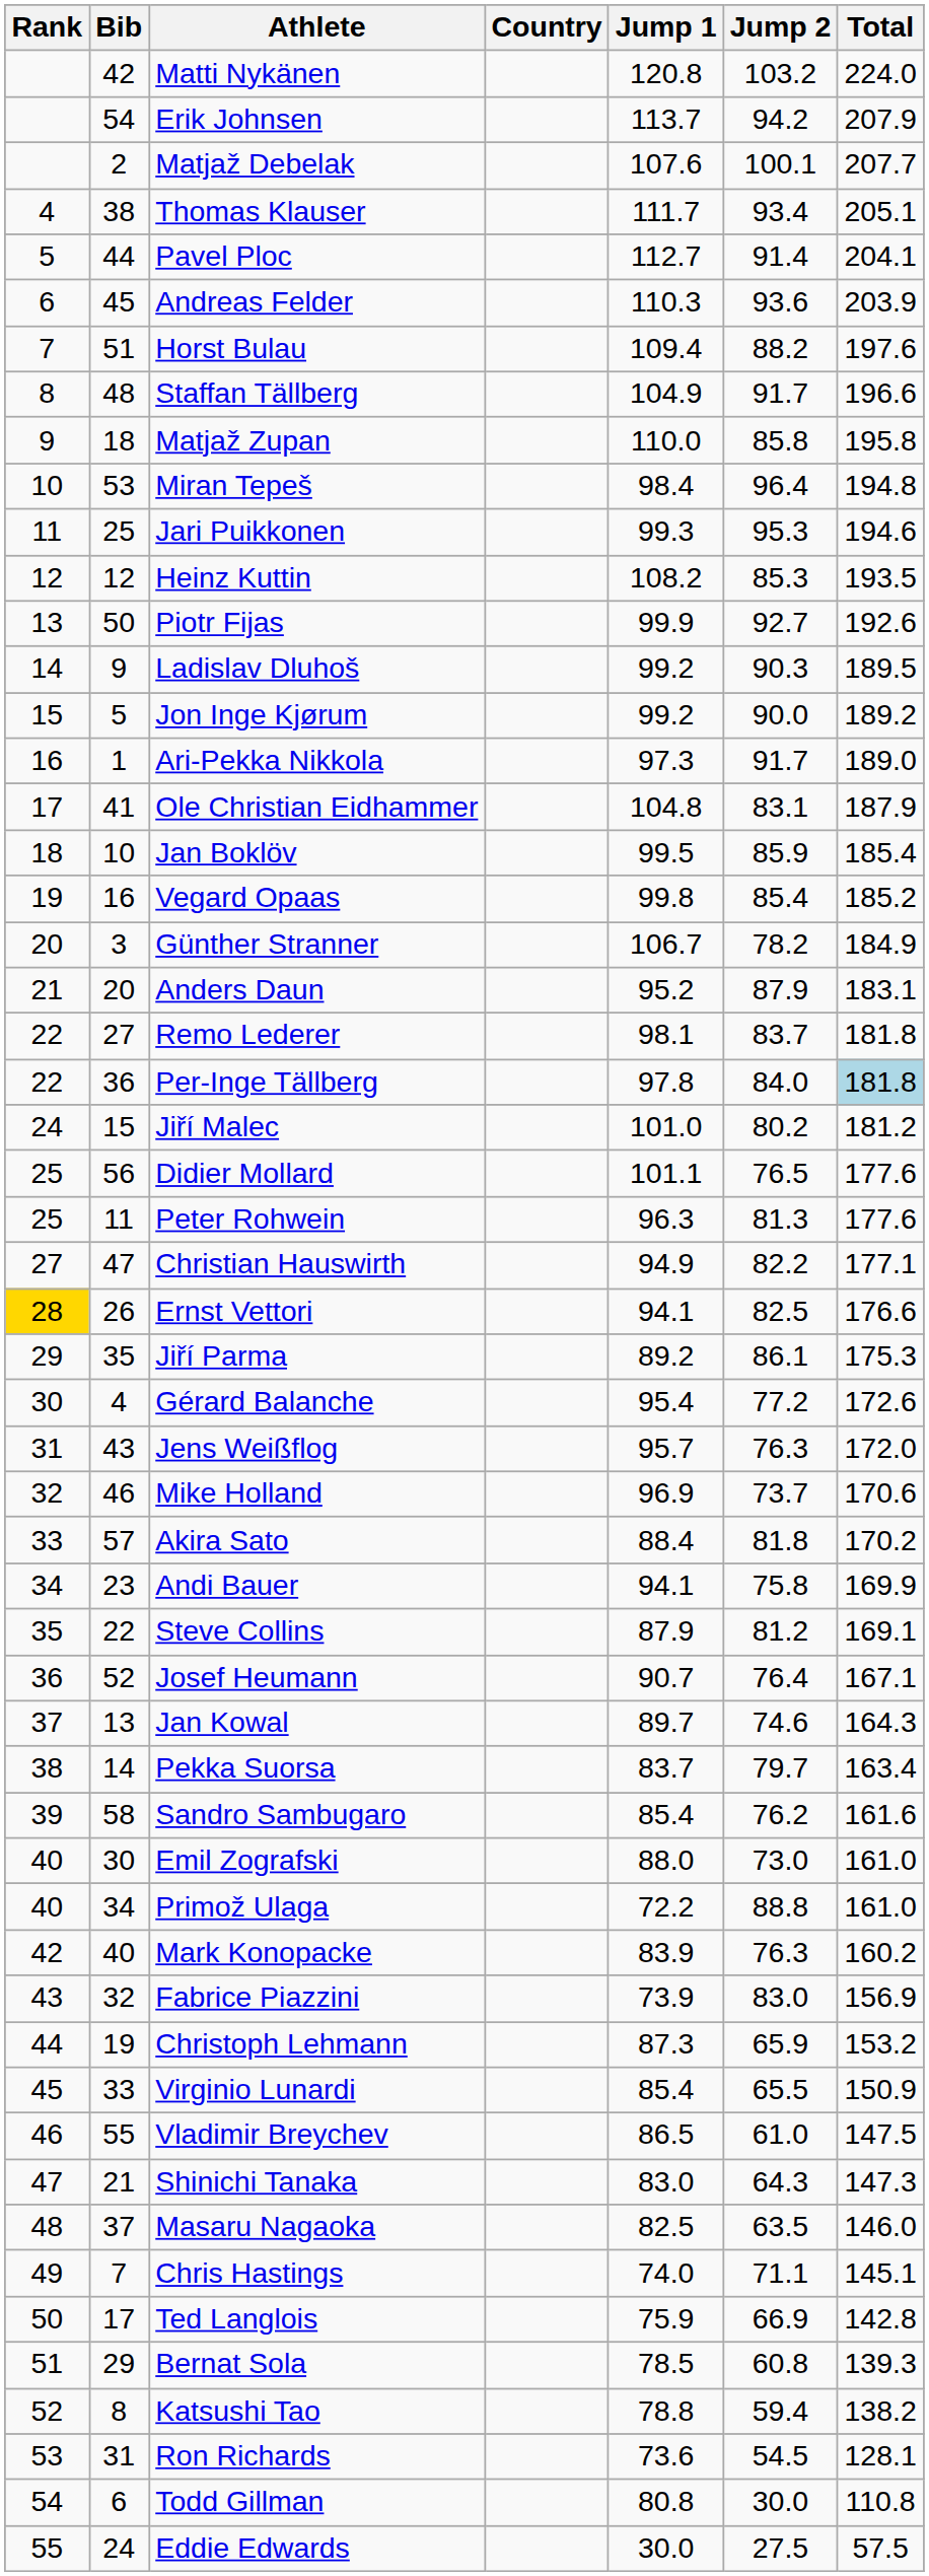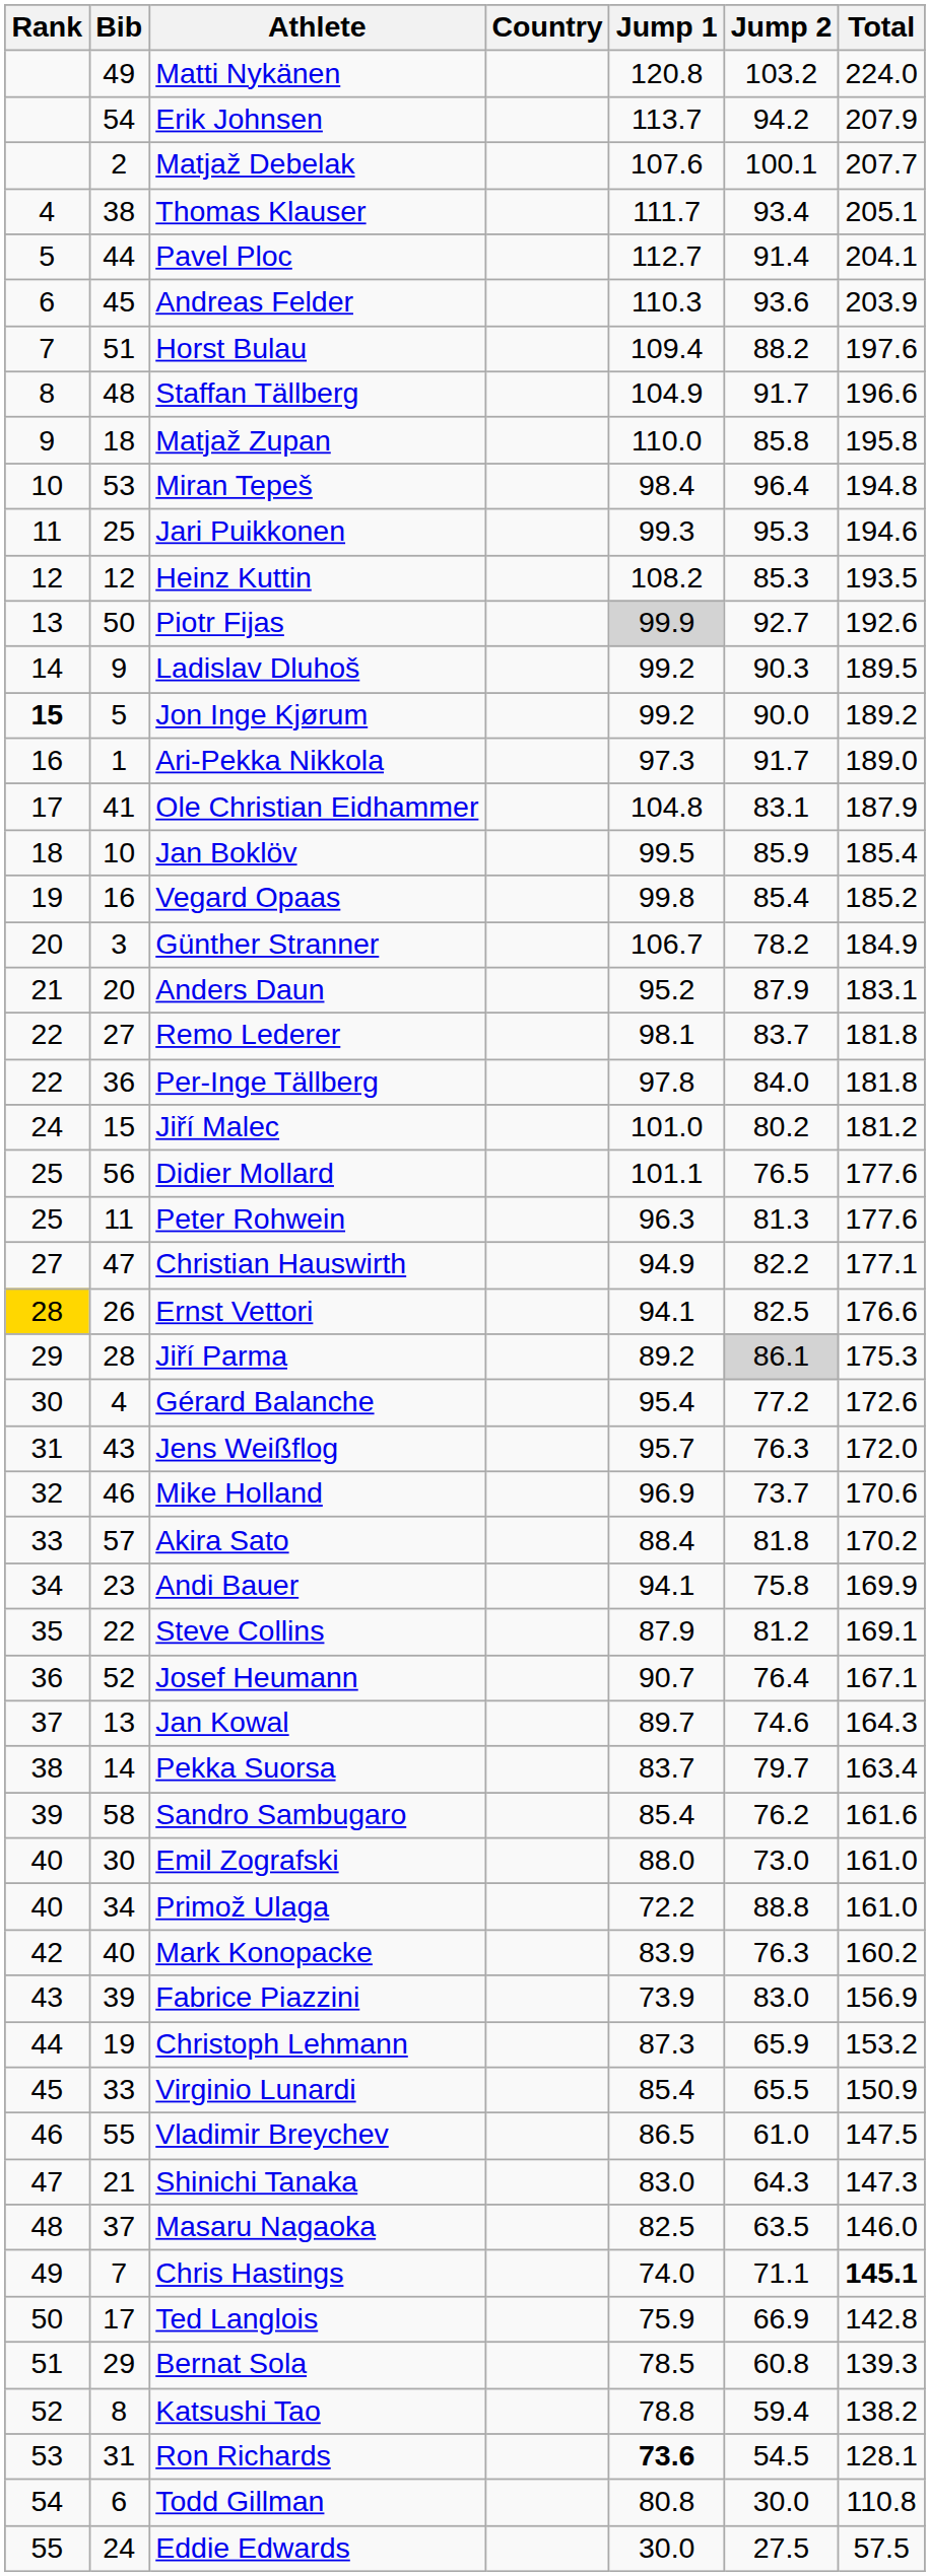Matti Nykänen | Bib: 42 -> 49
Piotr Fijas | Jump 1: no background -> lightgrey background
Jon Inge Kjørum | Rank: normal -> bold
Per-Inge Tällberg | Total: lightblue background -> no background
Jiří Parma | Bib: 35 -> 28
Jiří Parma | Jump 2: no background -> lightgrey background
Fabrice Piazzini | Bib: 32 -> 39
Chris Hastings | Total: normal -> bold
Ron Richards | Jump 1: normal -> bold
